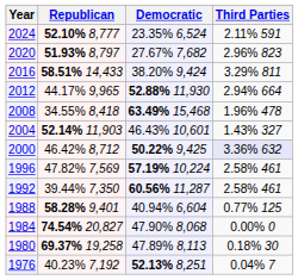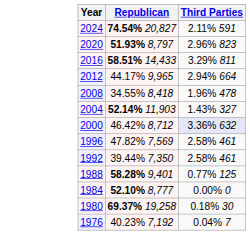- column: Democratic | 23.35% 6,524 | 27.67% 7,682 | 38.20% 9,424 | 52.88% 11,930 | 63.49% 15,468 | 46.43% 10,601 | 50.22% 9,425 | 57.19% 10,224 | 60.56% 11,287 | 40.94% 6,604 | 47.90% 8,068 | 47.89% 8,113 | 52.13% 8,251
2024 | Republican: 52.10% 8,777 -> 74.54% 20,827
1984 | Republican: 74.54% 20,827 -> 52.10% 8,777
